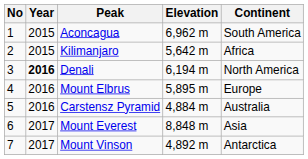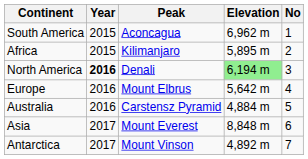columns swapped: No <-> Continent
Kilimanjaro | Elevation: 5,642 m -> 5,895 m
Denali | Elevation: no background -> lightgreen background
Mount Elbrus | Elevation: 5,895 m -> 5,642 m
